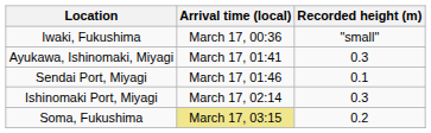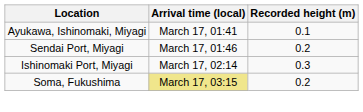- row: Iwaki, Fukushima | March 17, 00:36 | "small"
Ayukawa, Ishinomaki, Miyagi | Recorded height (m): 0.3 -> 0.1
Sendai Port, Miyagi | Recorded height (m): 0.1 -> 0.2
